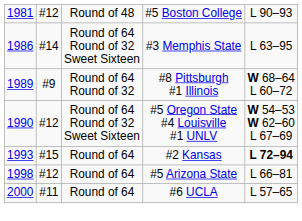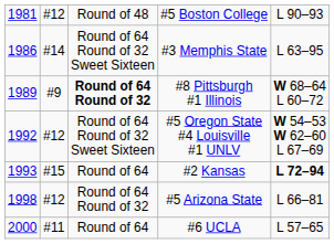#8 Pittsburgh #1 Illinois | column 3: normal -> bold
#5 Oregon State #4 Louisville #1 UNLV | column 1: 1990 -> 1992
#5 Arizona State | column 3: Round of 64 -> Round of 64 Round of 32
